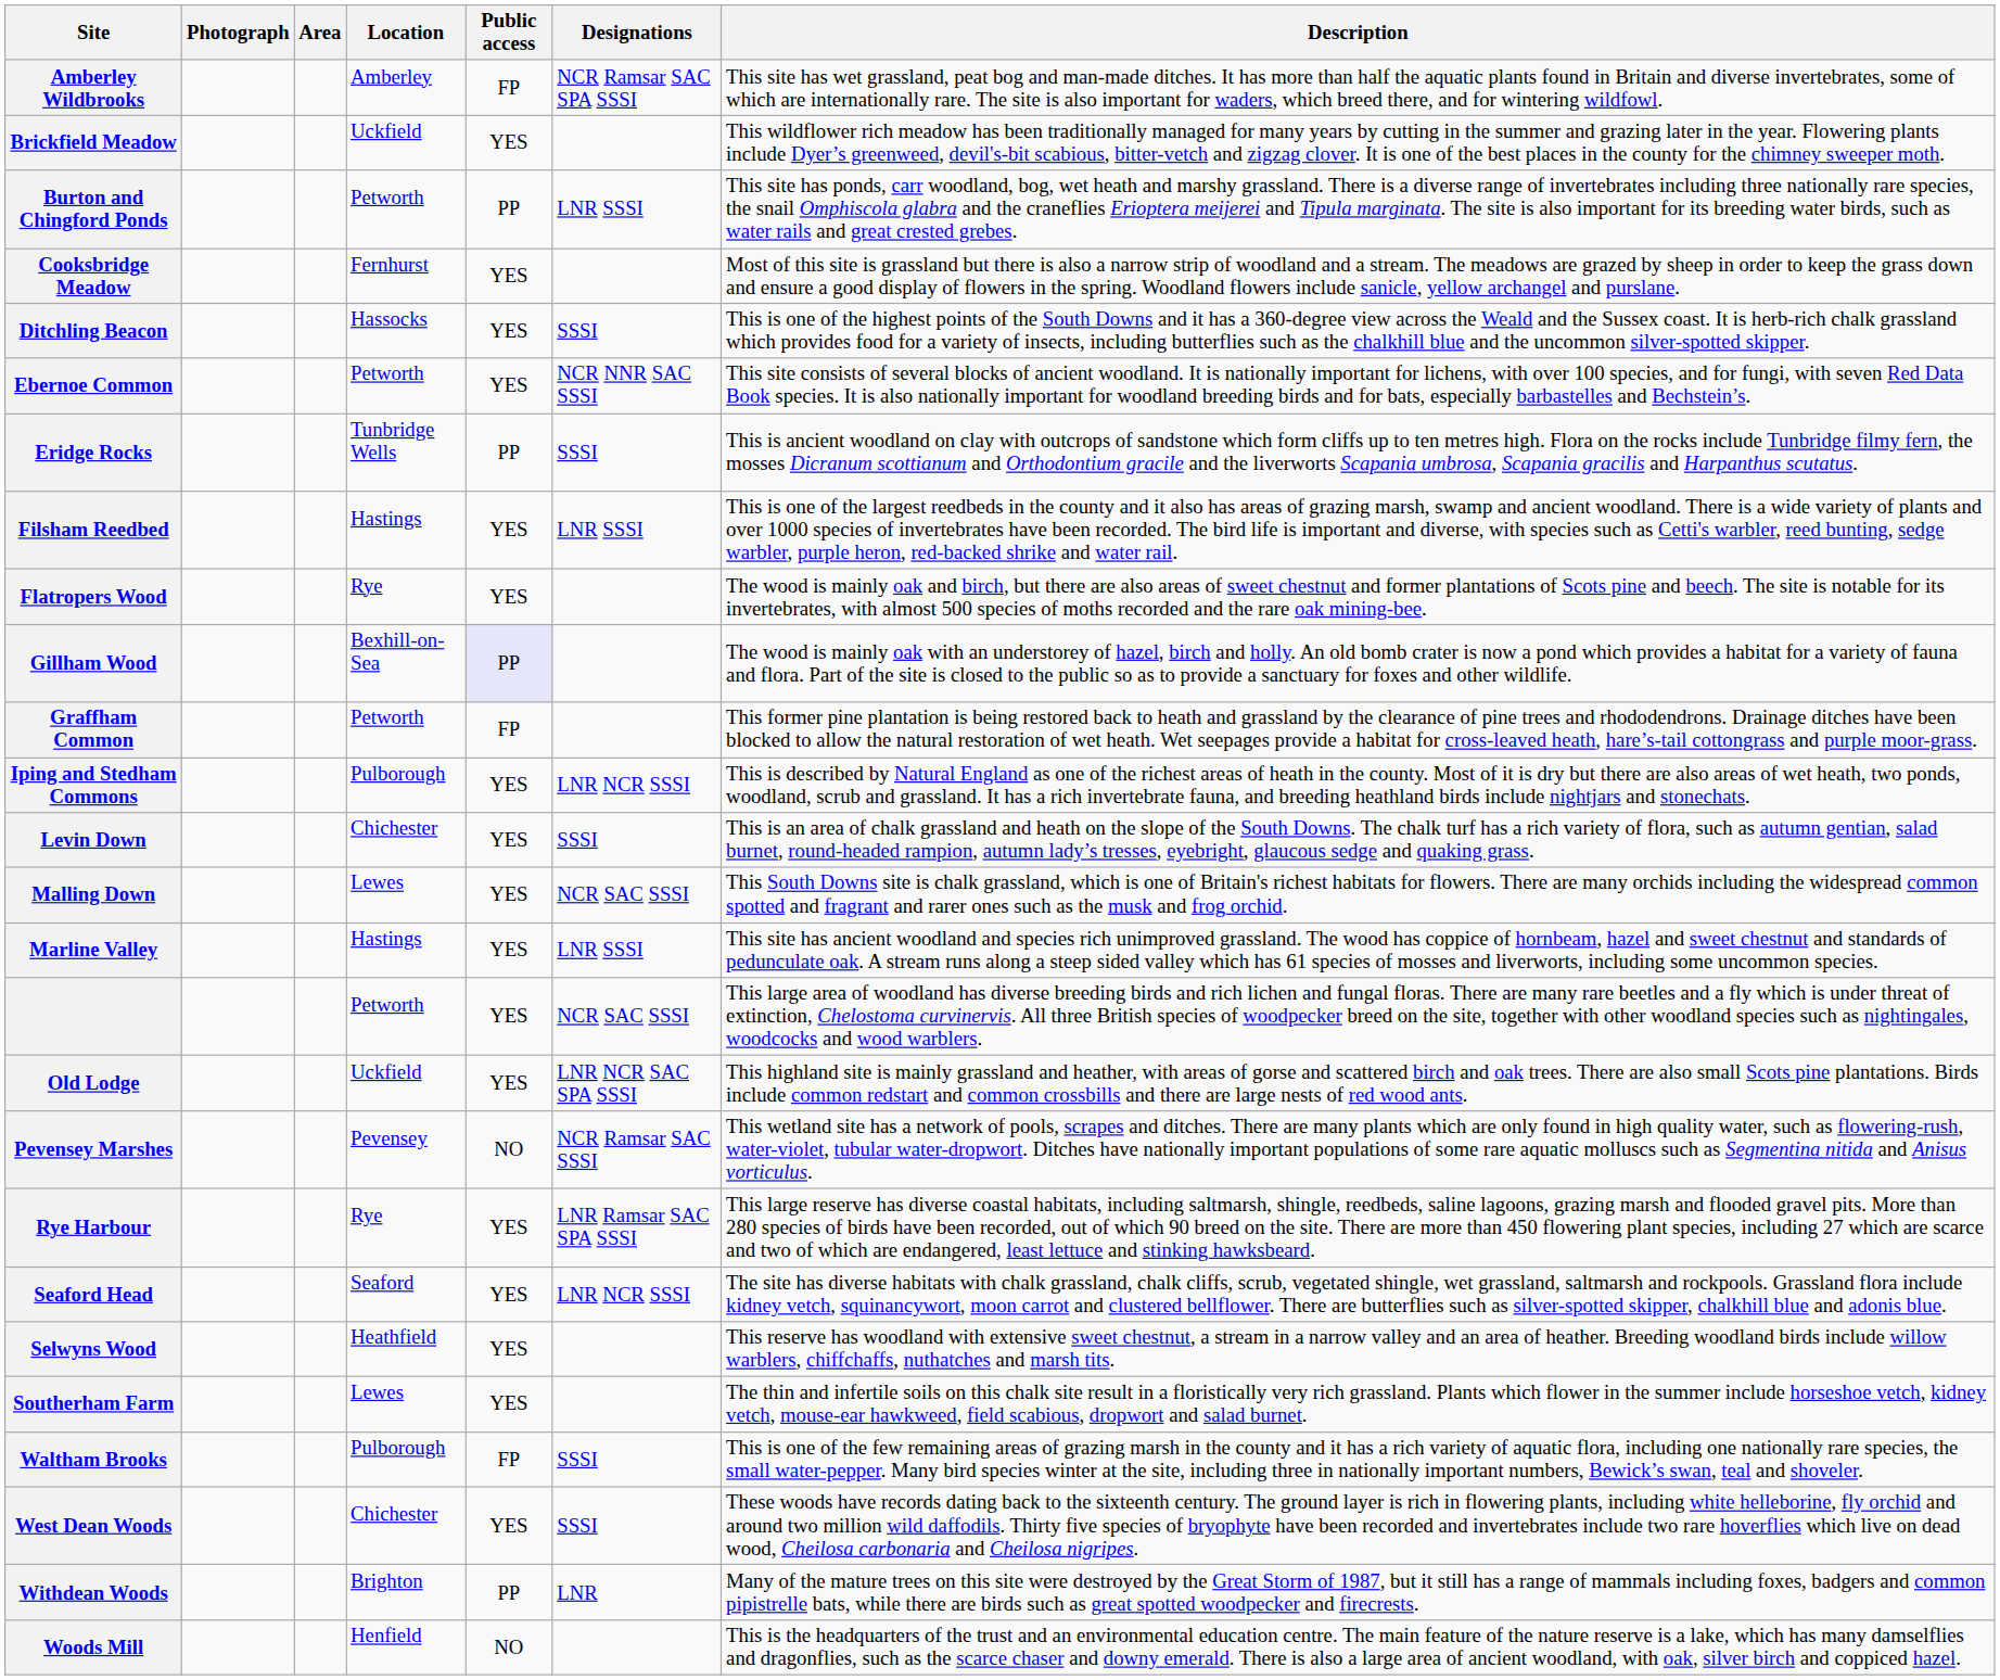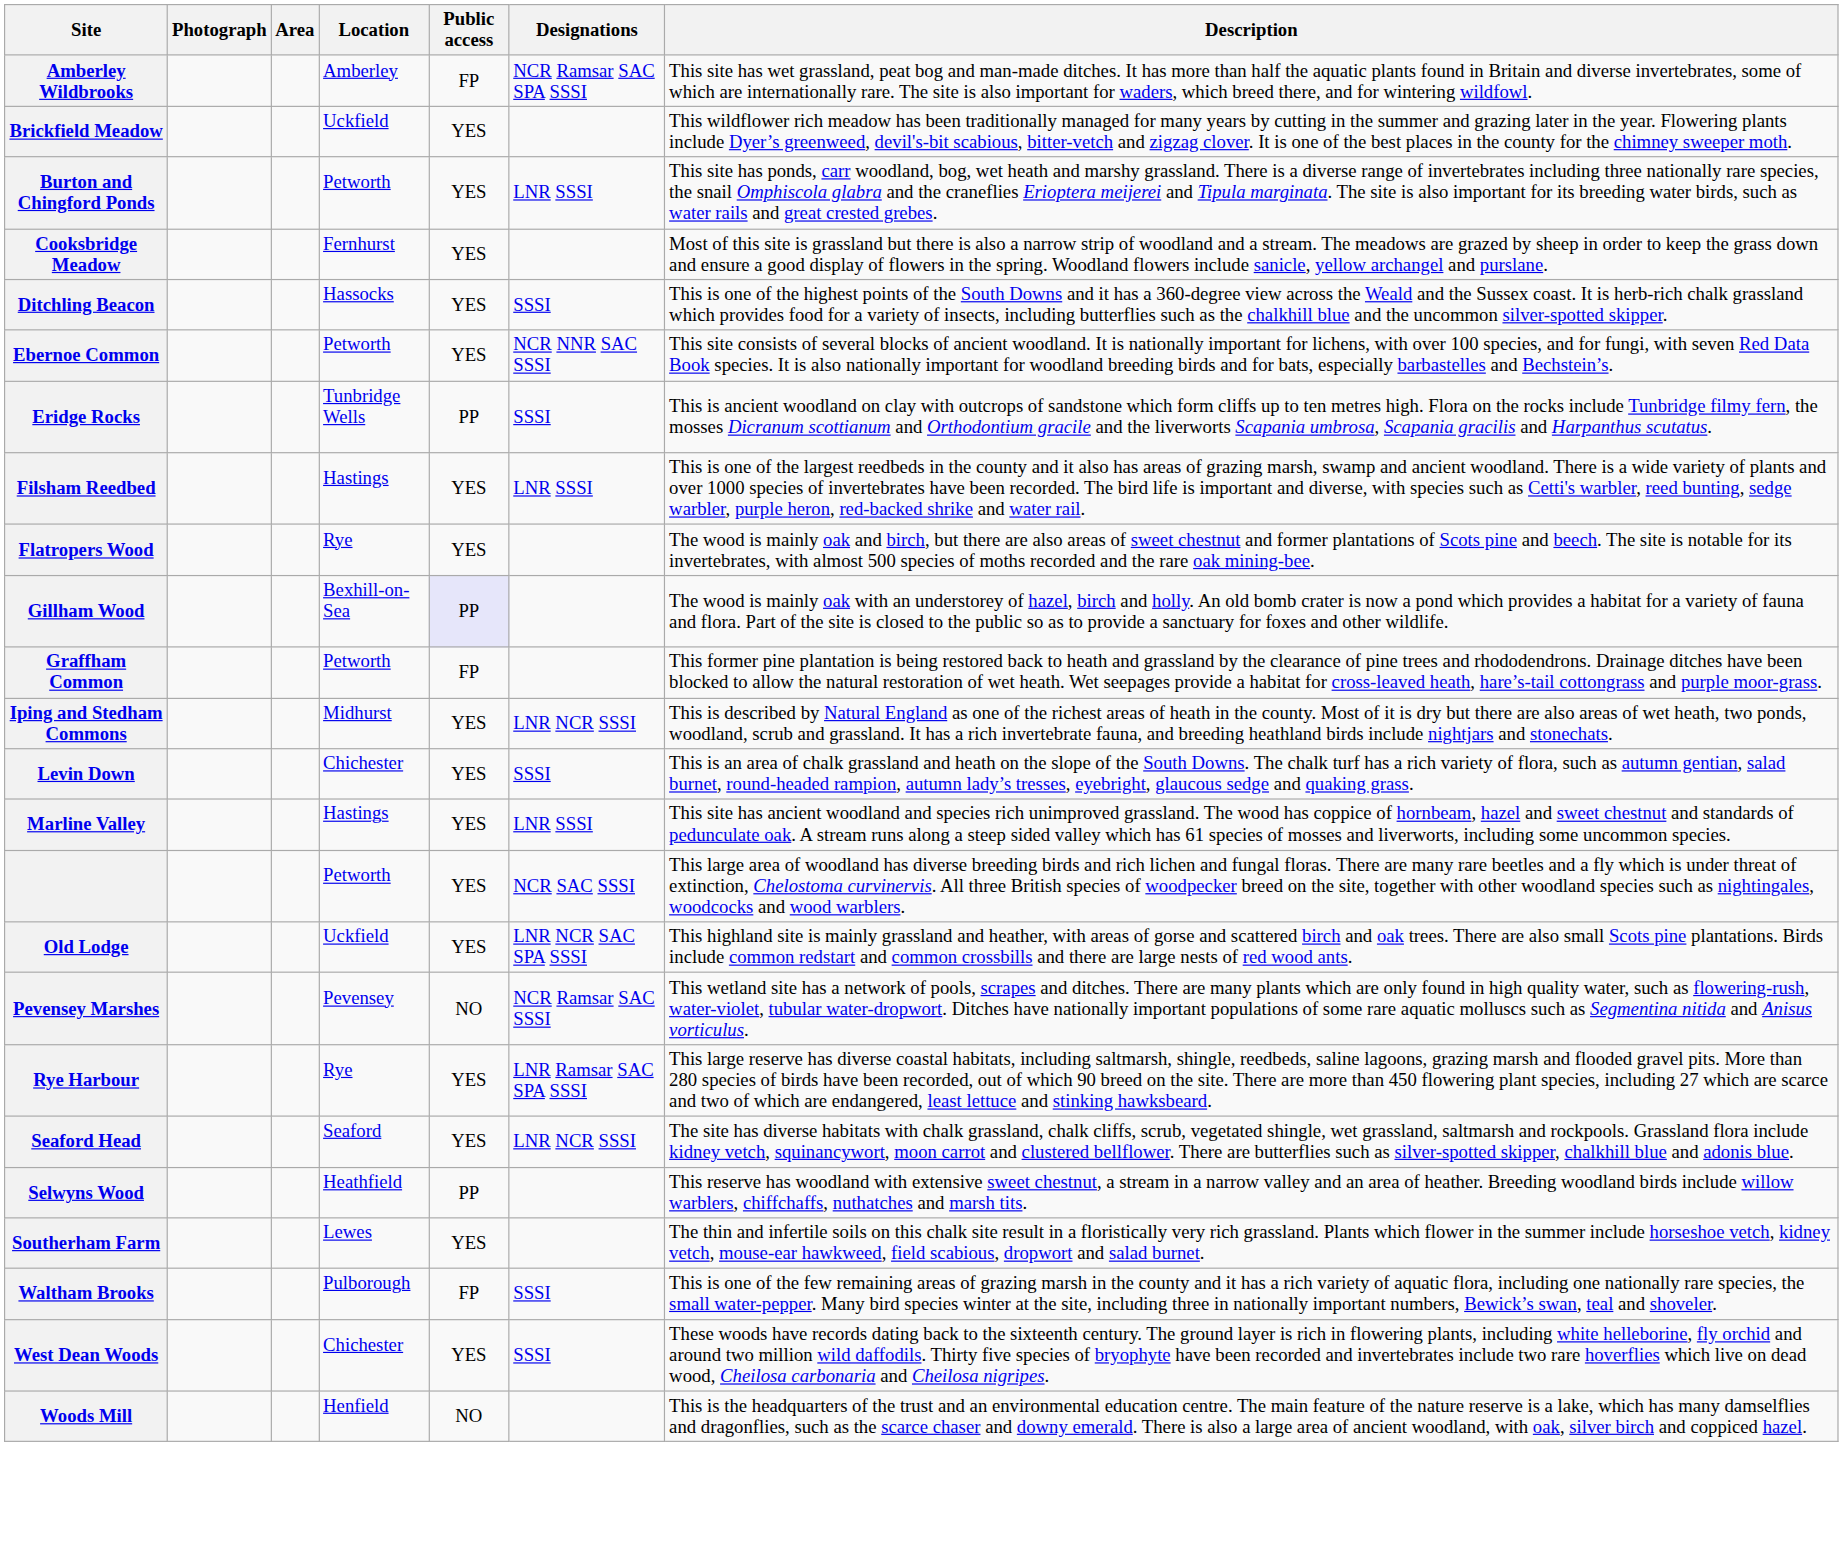Burton and Chingford Ponds | Public access: PP -> YES
Iping and Stedham Commons | Location: Pulborough -> Midhurst
- row: Malling Down | Lewes | YES | NCR SAC SSSI | This South Downs site is chalk grassland, which is one of Britain's richest habitats for flowers. There are many orchids including the widespread common spotted and fragrant and rarer ones such as the musk and frog orchid.
Selwyns Wood | Public access: YES -> PP
- row: Withdean Woods | Brighton | PP | LNR | Many of the mature trees on this site were destroyed by the Great Storm of 1987, but it still has a range of mammals including foxes, badgers and common pipistrelle bats, while there are birds such as great spotted woodpecker and firecrests.
